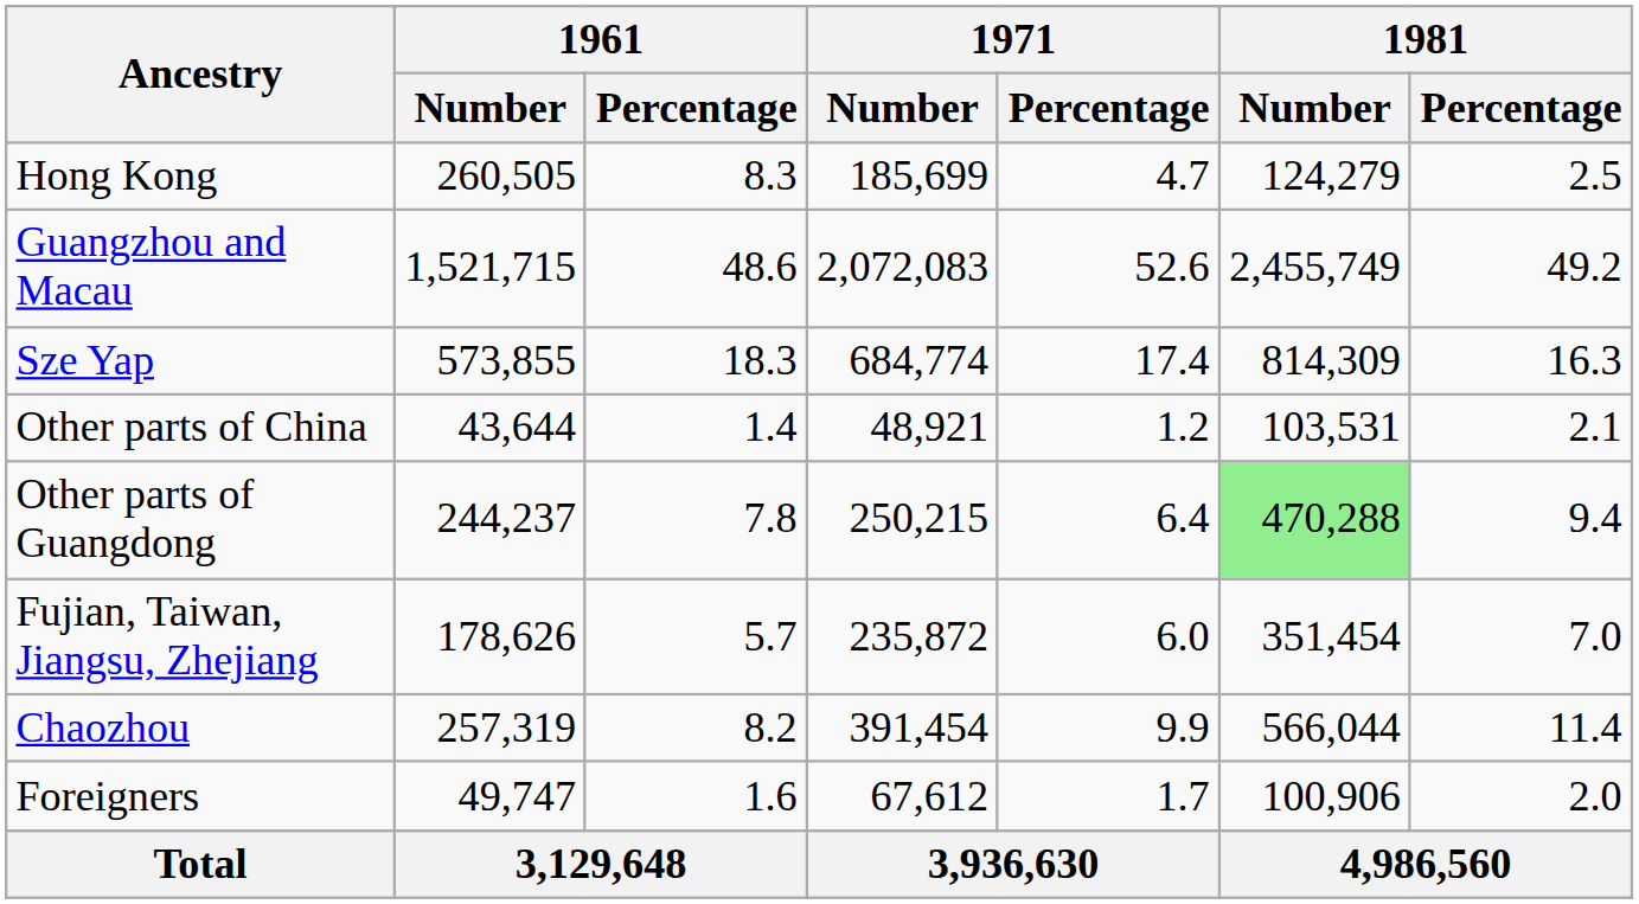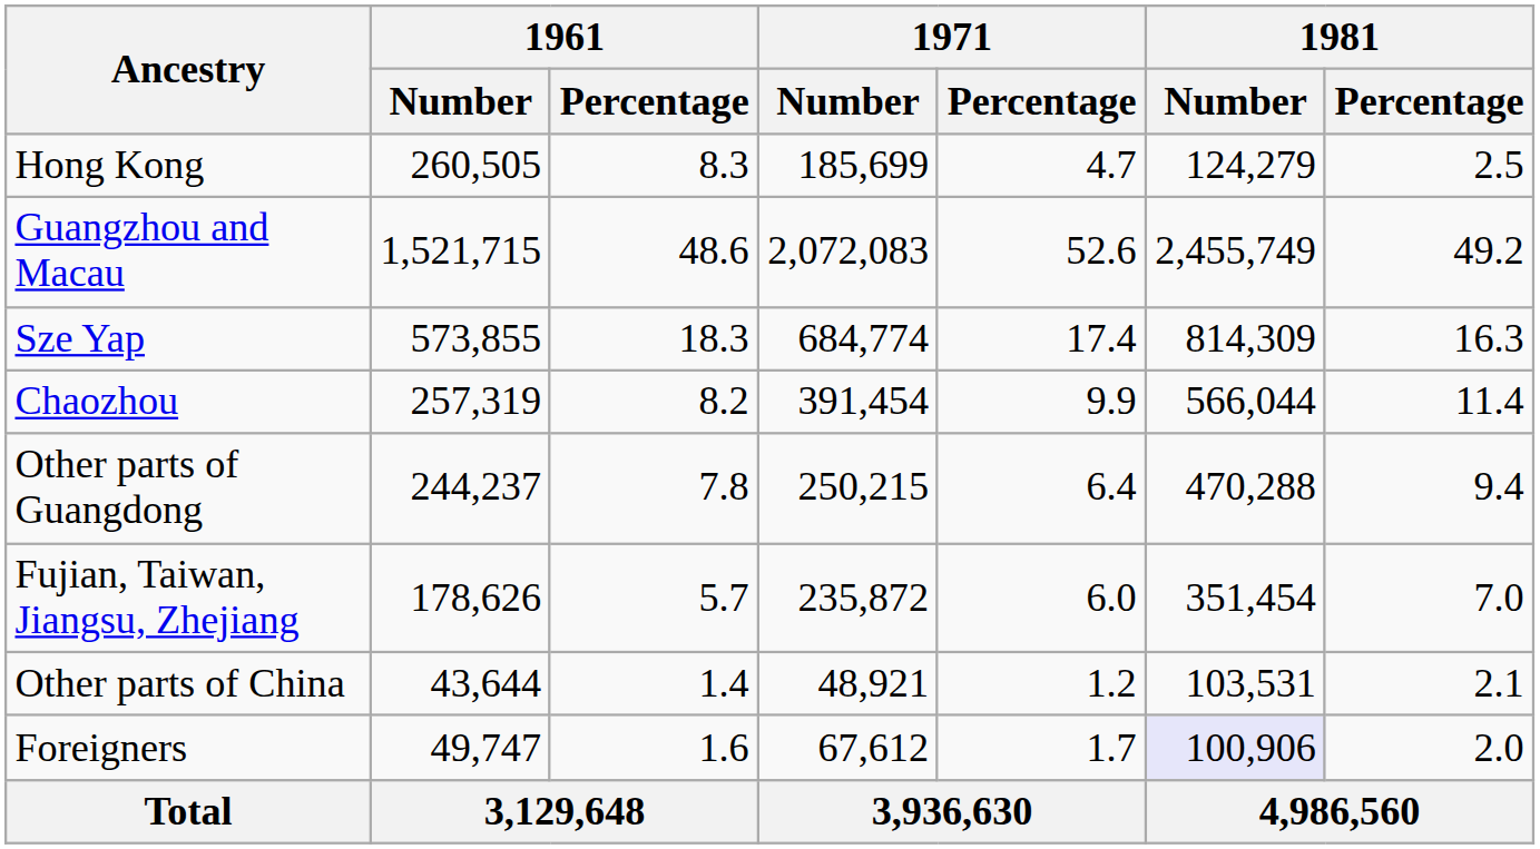rows swapped: Chaozhou <-> Other parts of China
Other parts of Guangdong | 1981 / Number: lightgreen background -> no background
Foreigners | 1981 / Number: no background -> lavender background
